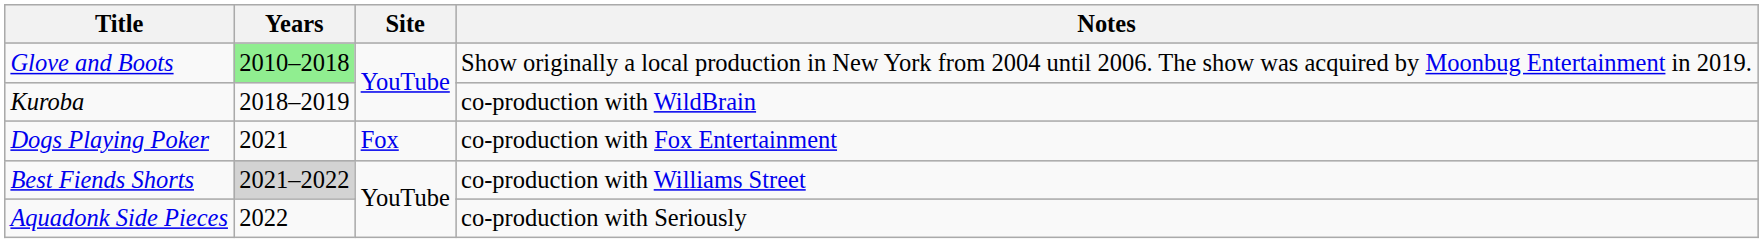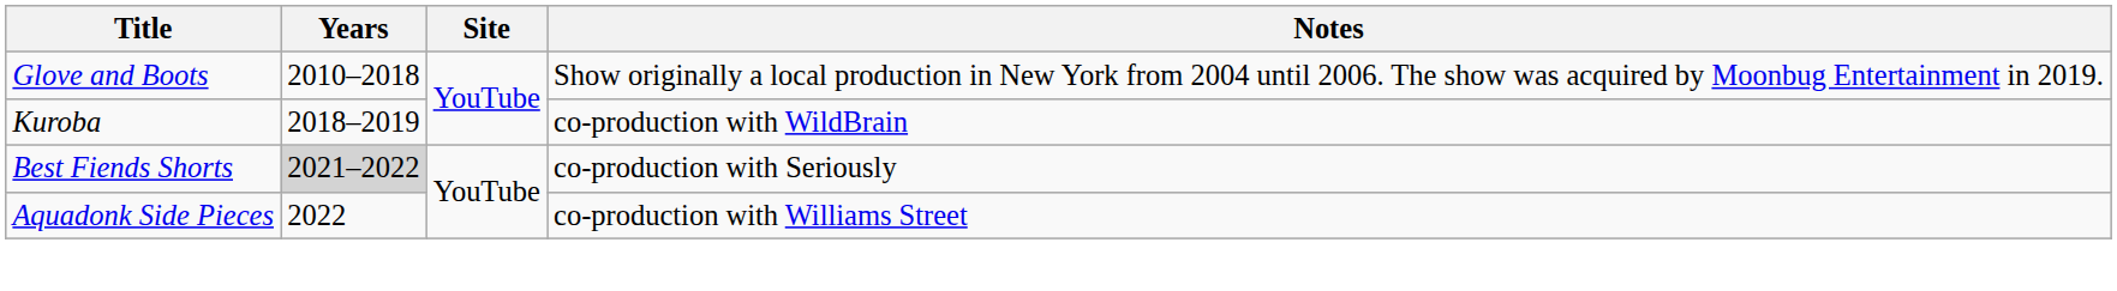Glove and Boots | Years: lightgreen background -> no background
- row: Dogs Playing Poker | 2021 | Fox | co-production with Fox Entertainment
Best Fiends Shorts | Notes: co-production with Williams Street -> co-production with Seriously
Aquadonk Side Pieces | Notes: co-production with Seriously -> co-production with Williams Street
